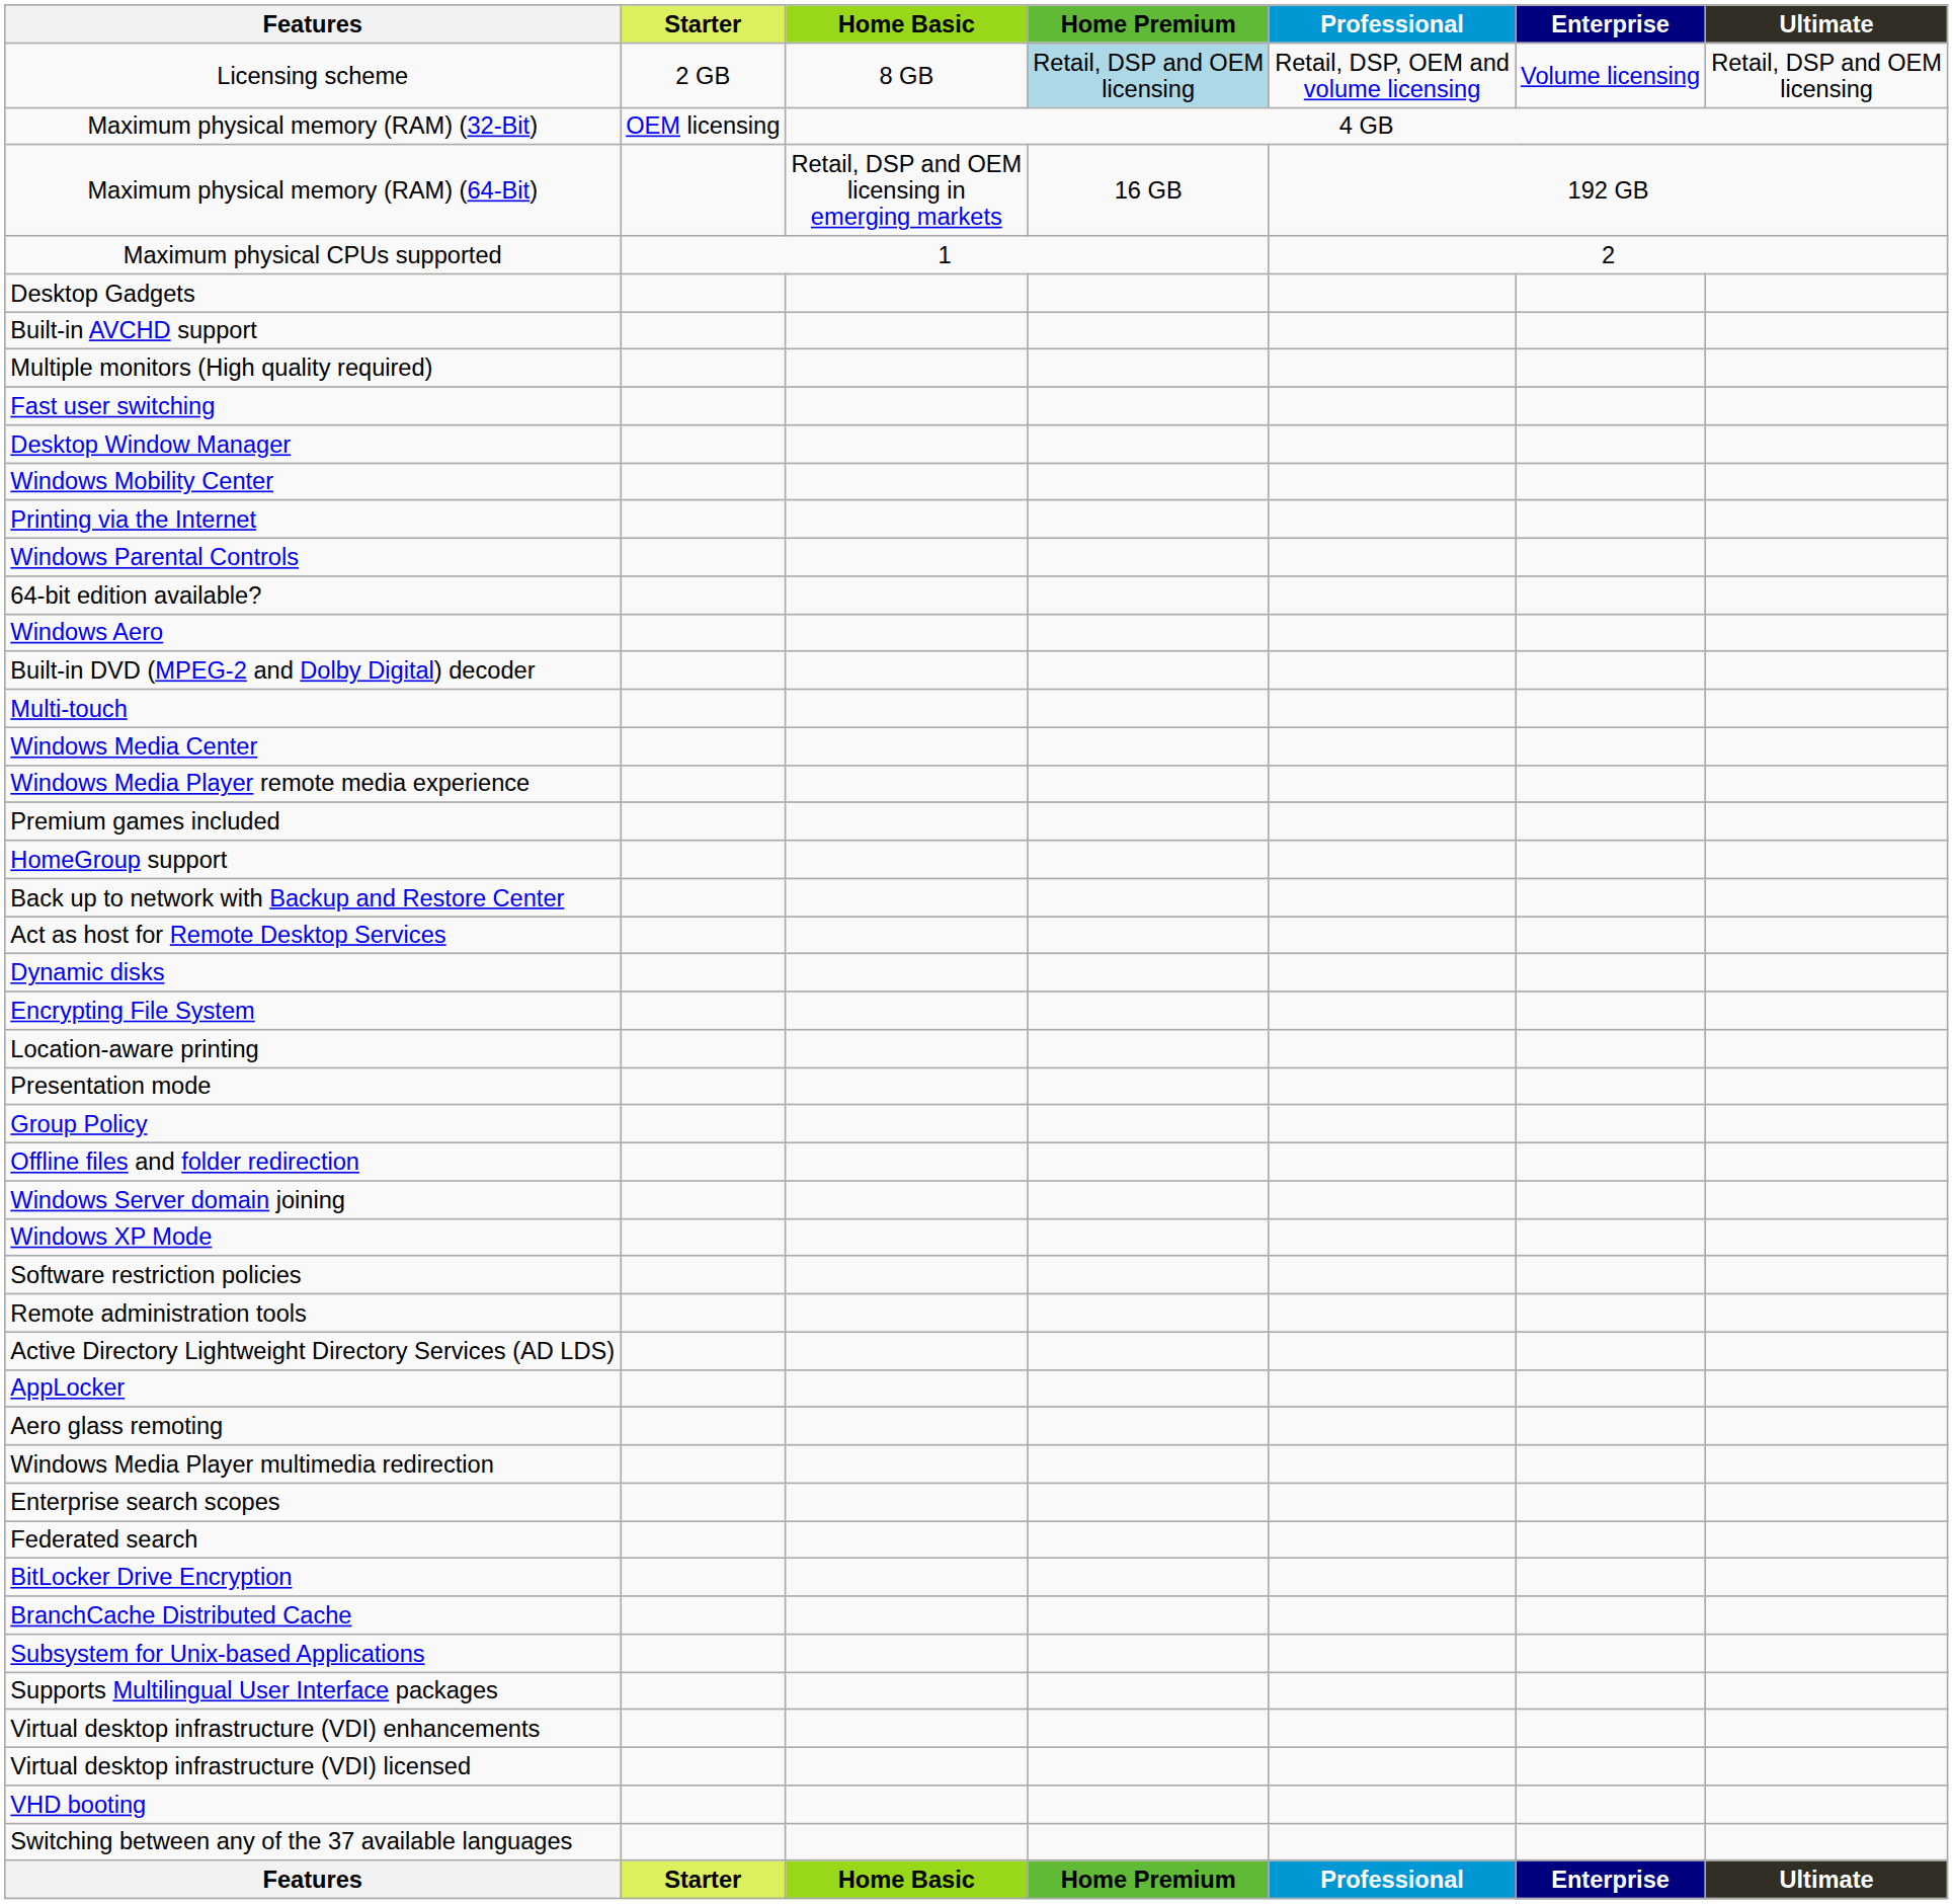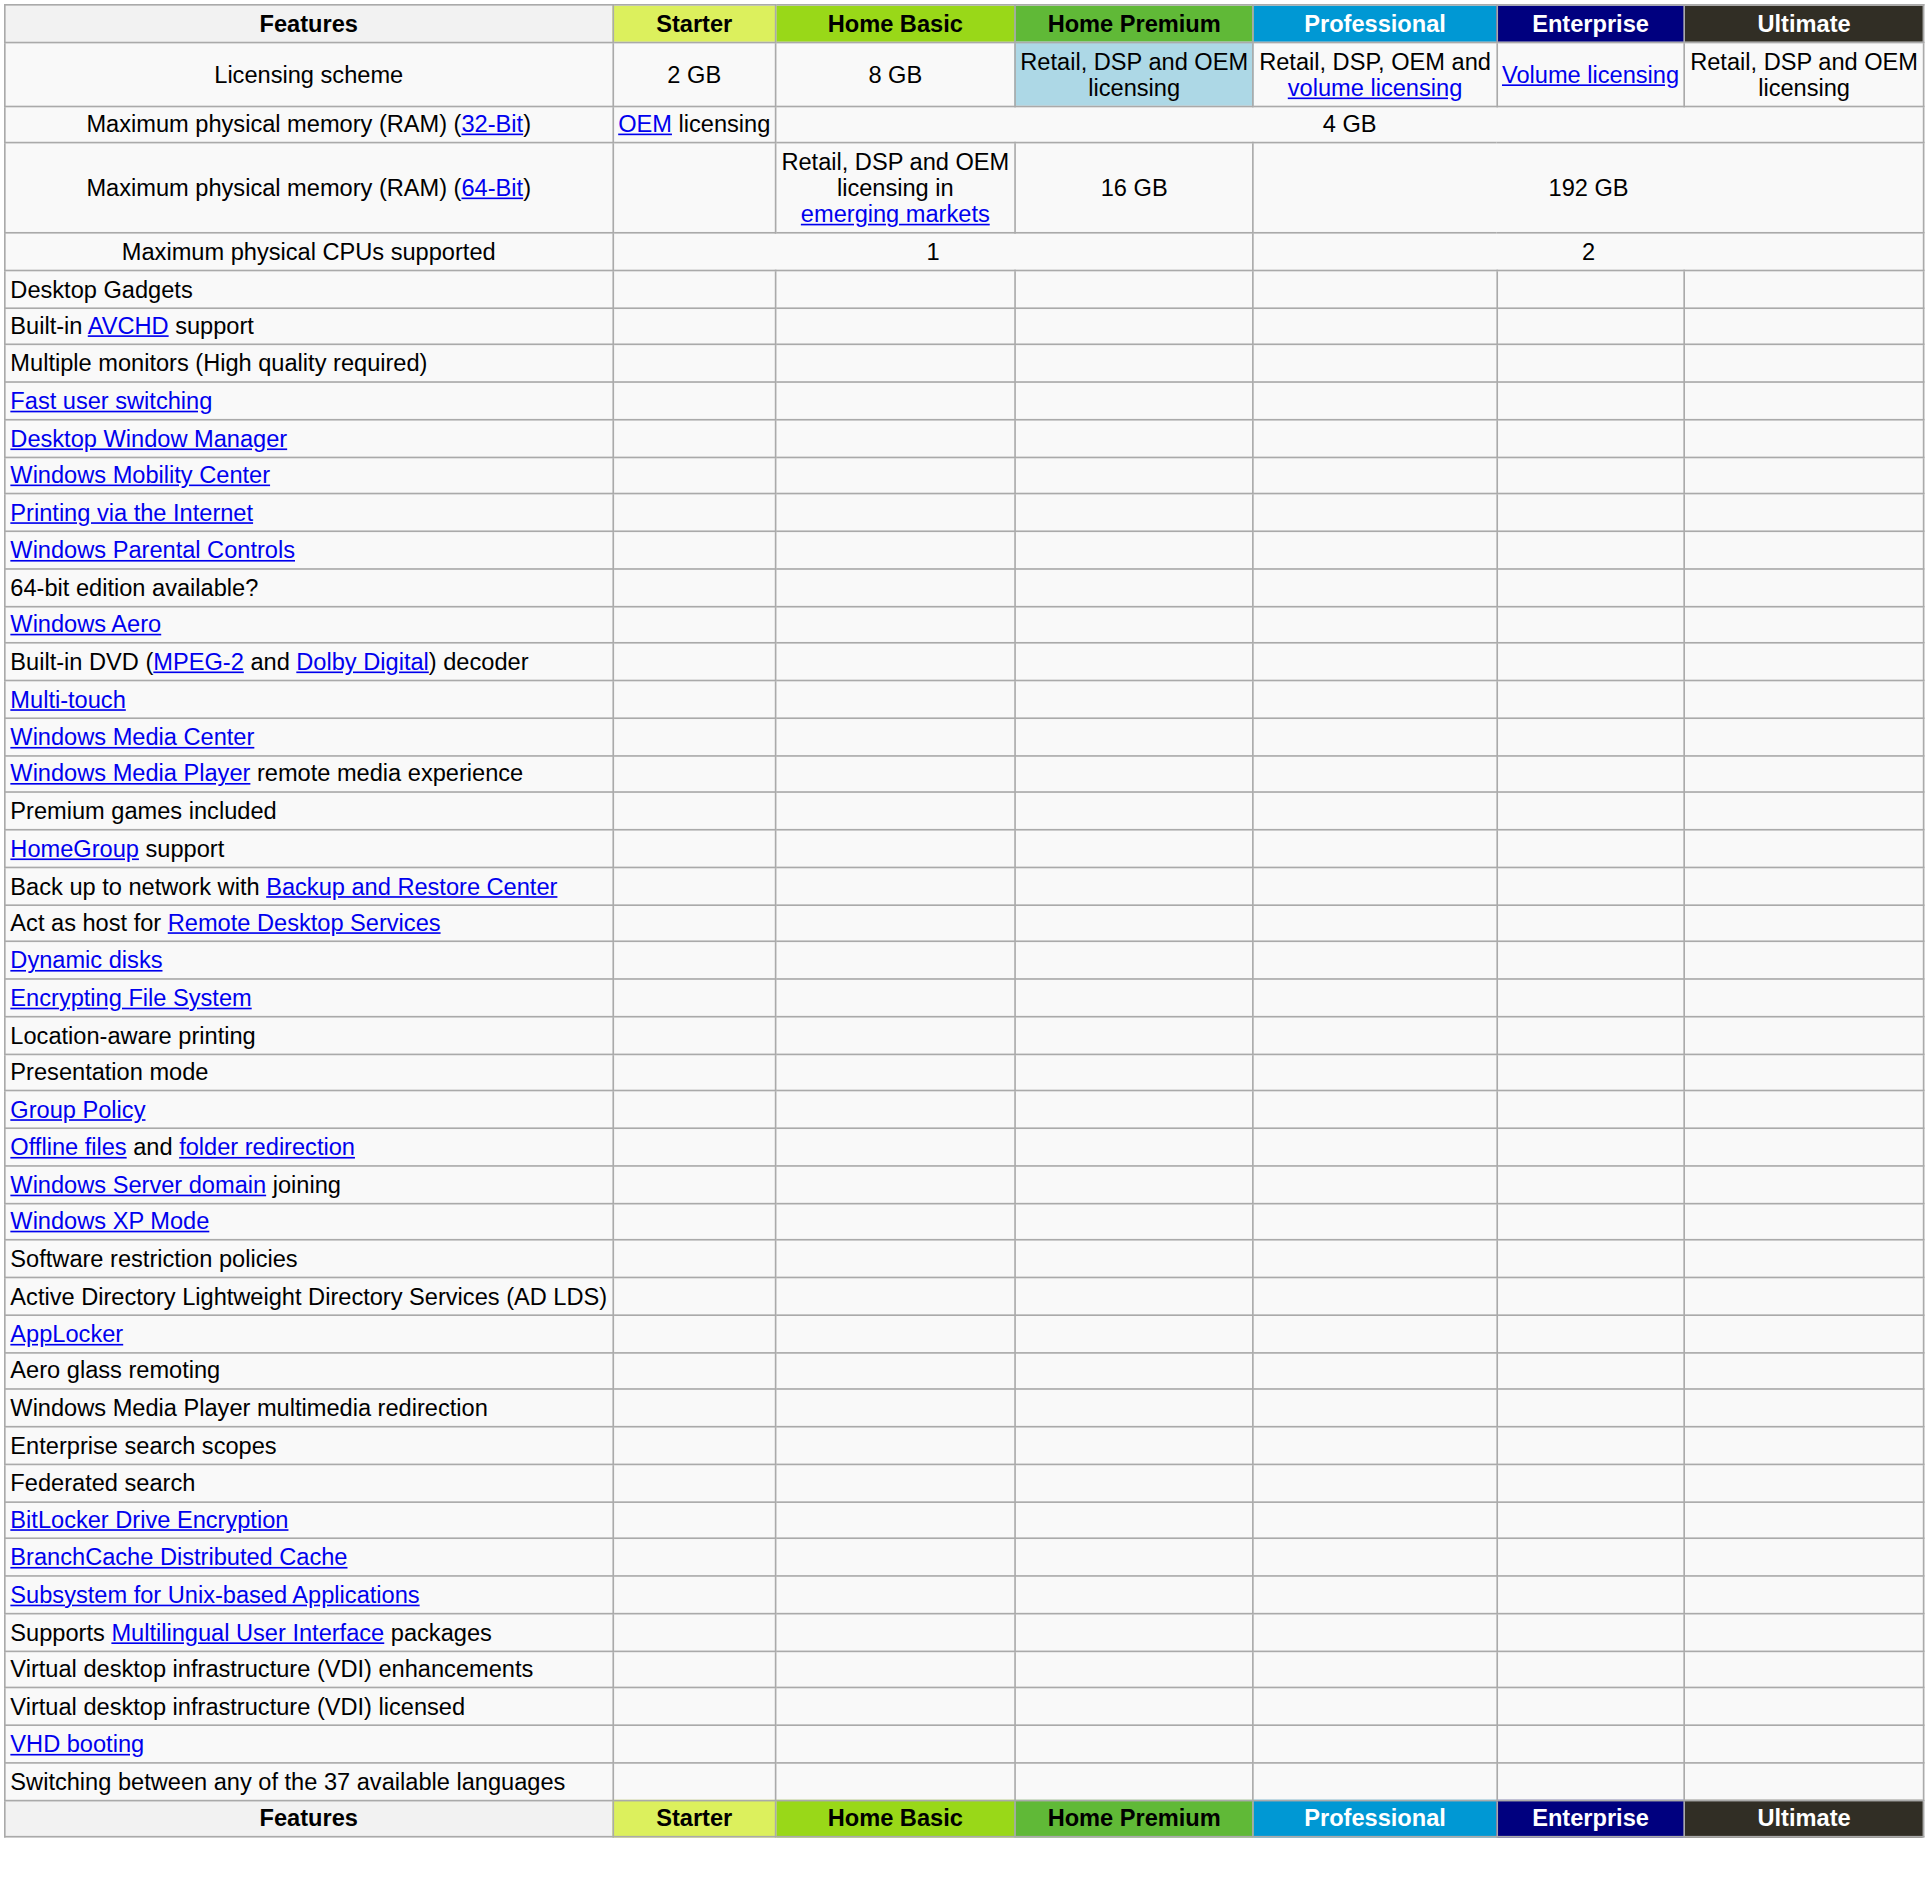- row: Remote administration tools
